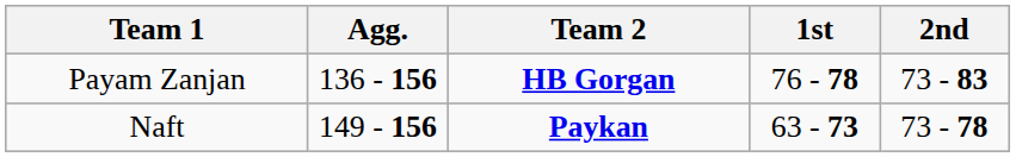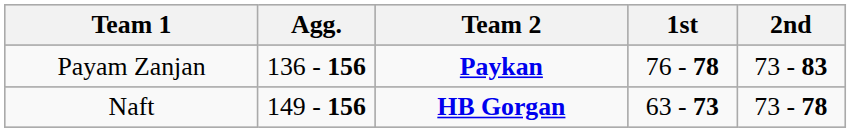Payam Zanjan | Team 2: HB Gorgan -> Paykan
Naft | Team 2: Paykan -> HB Gorgan
